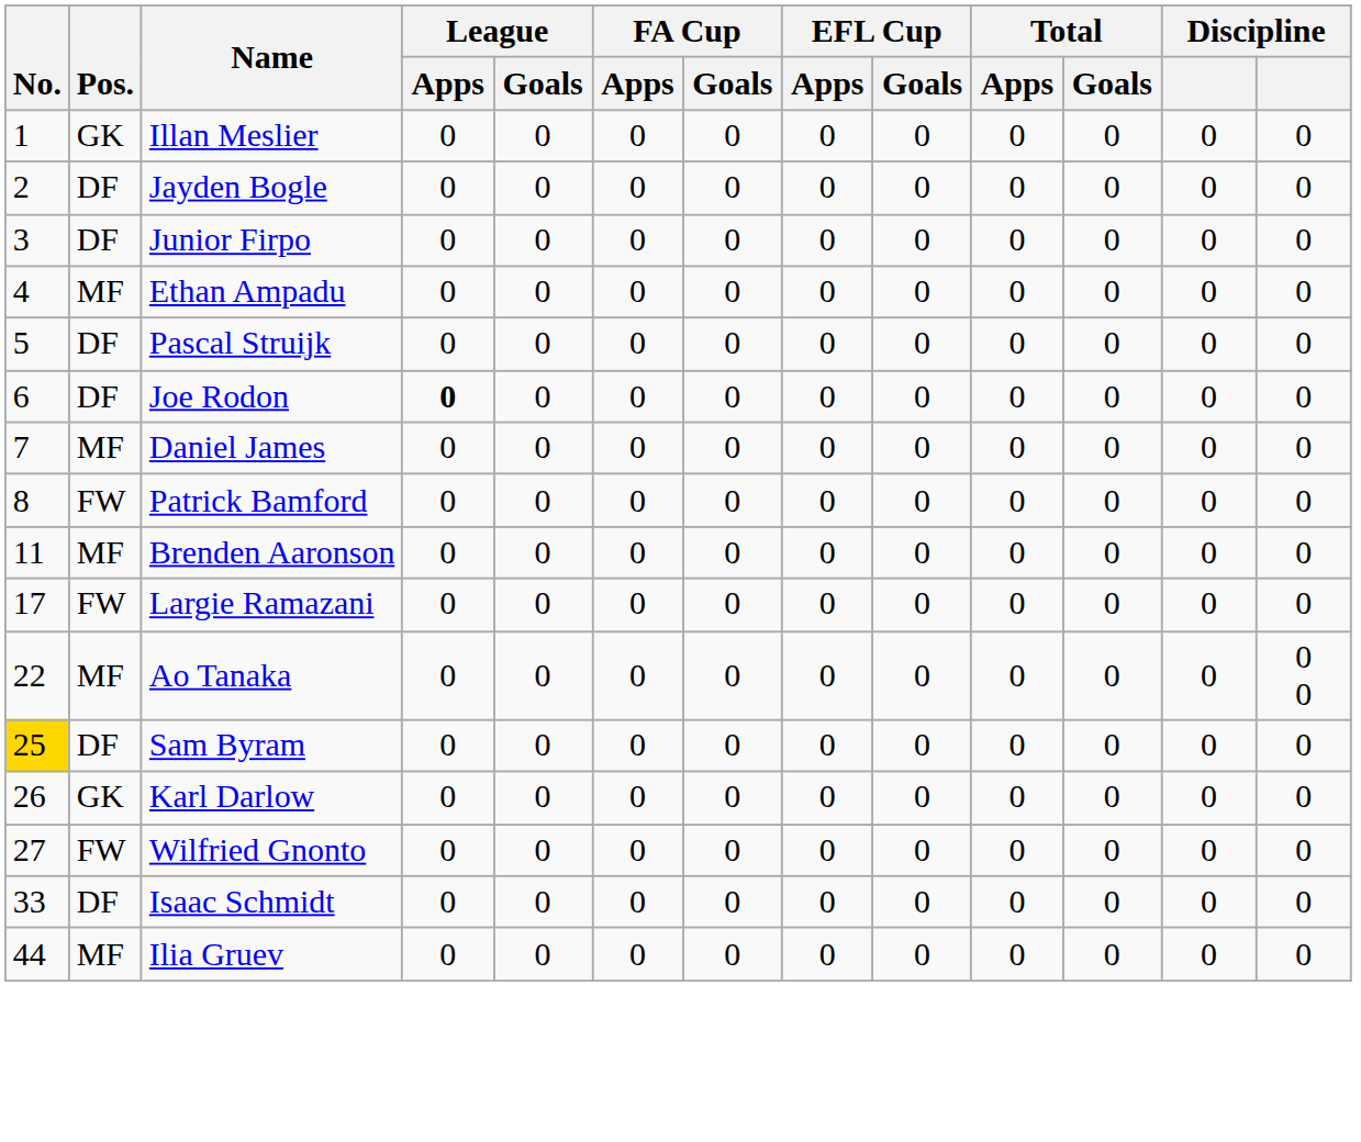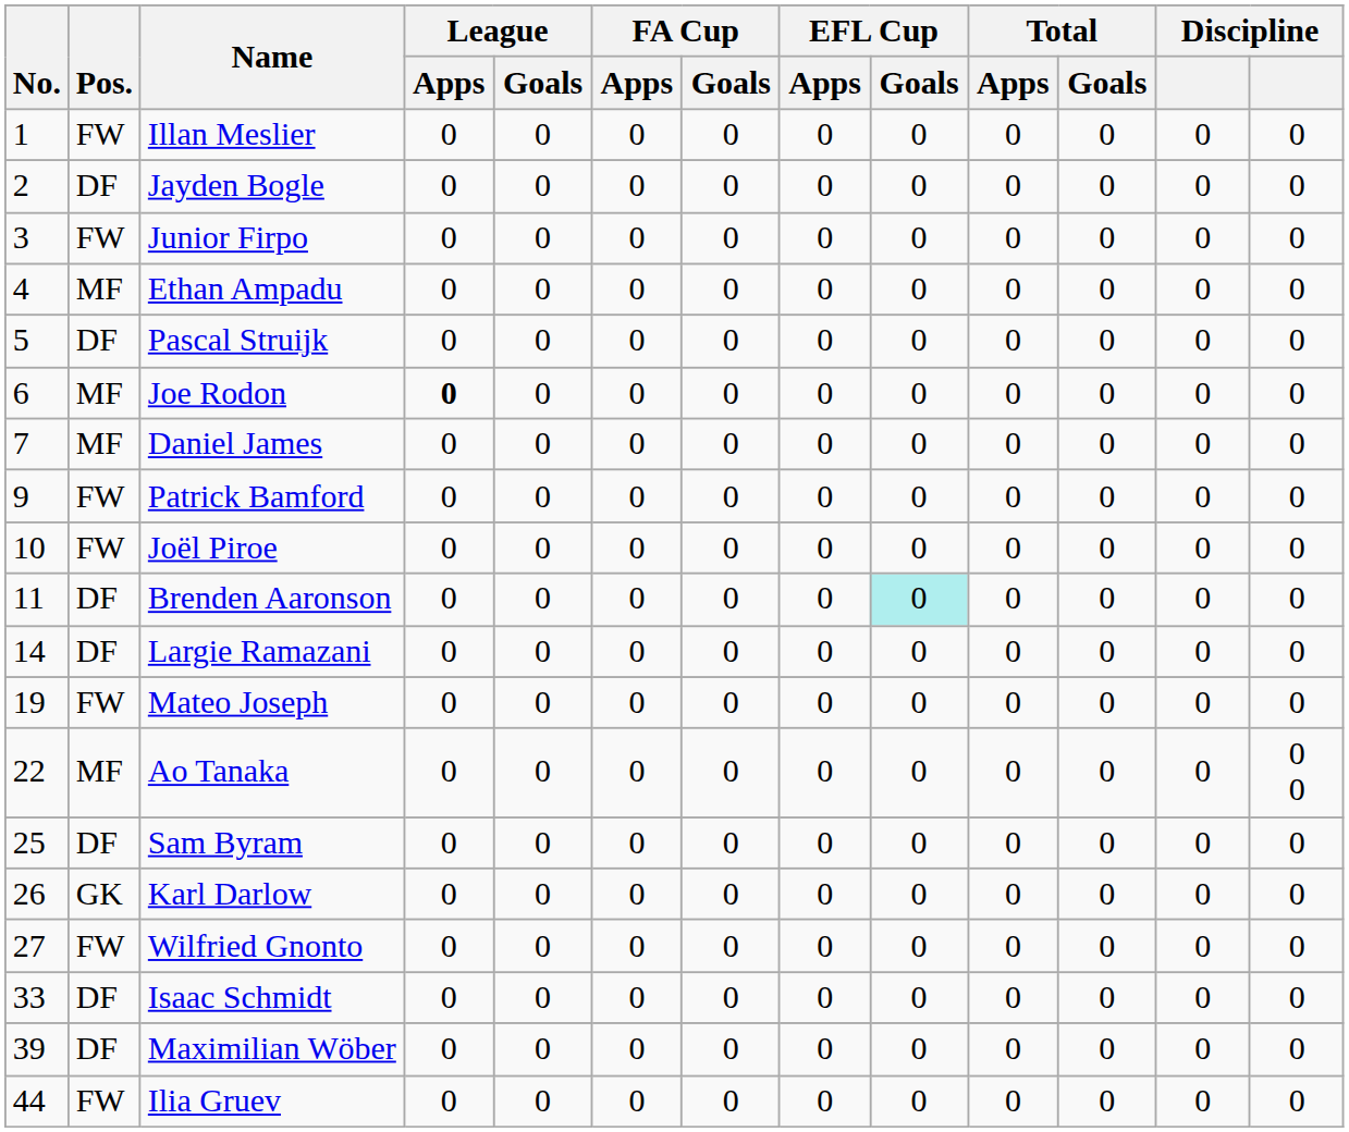Illan Meslier | Pos.: GK -> FW
Junior Firpo | Pos.: DF -> FW
Joe Rodon | Pos.: DF -> MF
Patrick Bamford | No.: 8 -> 9
+ row: 10 | FW | Joël Piroe | 0 | 0 | 0 | 0 | 0 | 0 | 0 | 0 | 0 | 0
Brenden Aaronson | Pos.: MF -> DF
Brenden Aaronson | EFL Cup / Goals: no background -> paleturquoise background
Largie Ramazani | No.: 17 -> 14
Largie Ramazani | Pos.: FW -> DF
+ row: 19 | FW | Mateo Joseph | 0 | 0 | 0 | 0 | 0 | 0 | 0 | 0 | 0 | 0
Sam Byram | No.: gold background -> no background
+ row: 39 | DF | Maximilian Wöber | 0 | 0 | 0 | 0 | 0 | 0 | 0 | 0 | 0 | 0
Ilia Gruev | Pos.: MF -> FW
